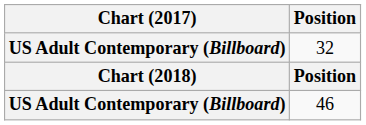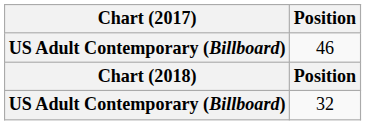rows swapped: 32 <-> 46
